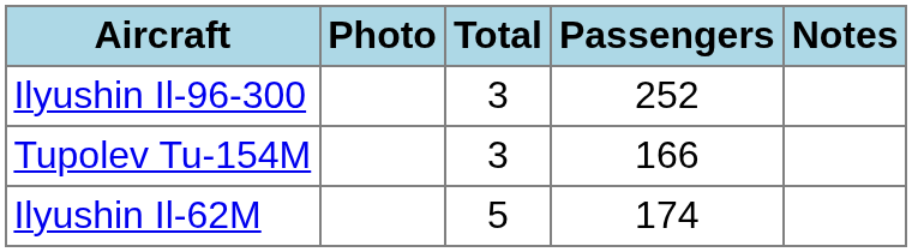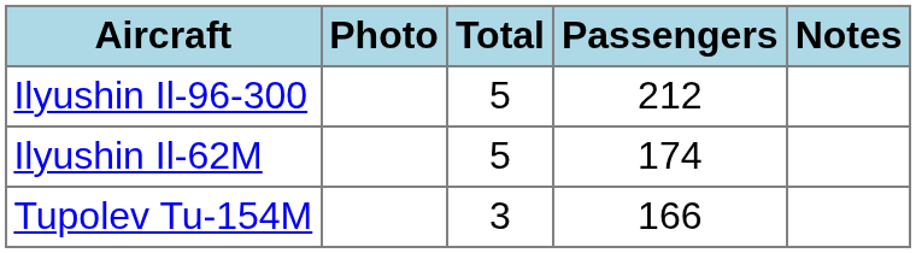Ilyushin Il-96-300 | Total: 3 -> 5
Ilyushin Il-96-300 | Passengers: 252 -> 212
rows swapped: Tupolev Tu-154M <-> Ilyushin Il-62M
